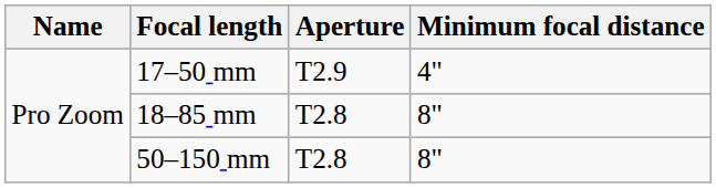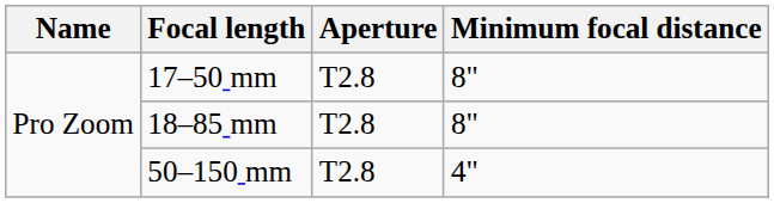17–50 mm | Aperture: T2.9 -> T2.8
17–50 mm | Minimum focal distance: 4" -> 8"
50–150 mm | Minimum focal distance: 8" -> 4"
